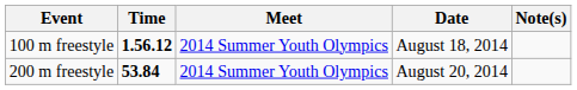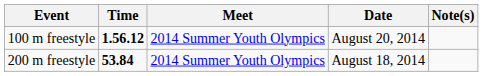100 m freestyle | Date: August 18, 2014 -> August 20, 2014
200 m freestyle | Date: August 20, 2014 -> August 18, 2014
